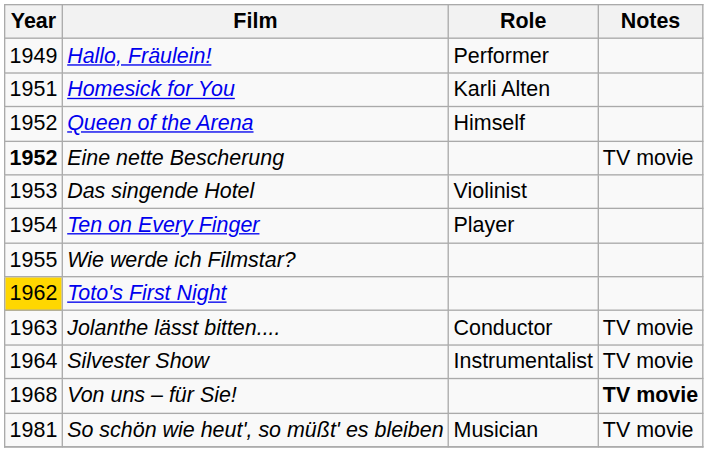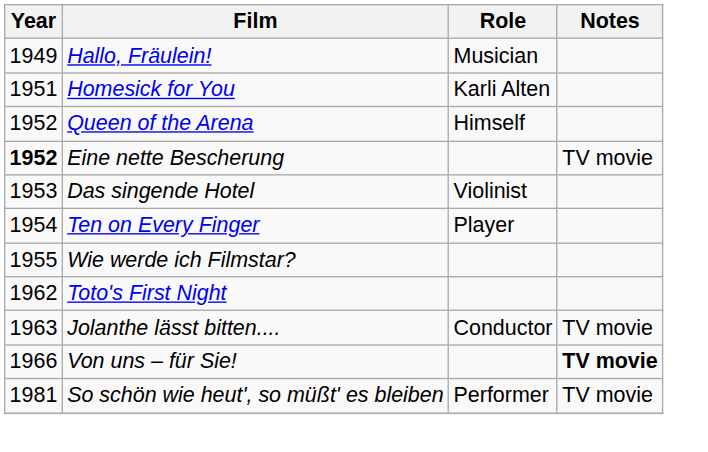Hallo, Fräulein! | Role: Performer -> Musician
Toto's First Night | Year: gold background -> no background
- row: 1964 | Silvester Show | Instrumentalist | TV movie
Von uns – für Sie! | Year: 1968 -> 1966
So schön wie heut', so müßt' es bleiben | Role: Musician -> Performer
